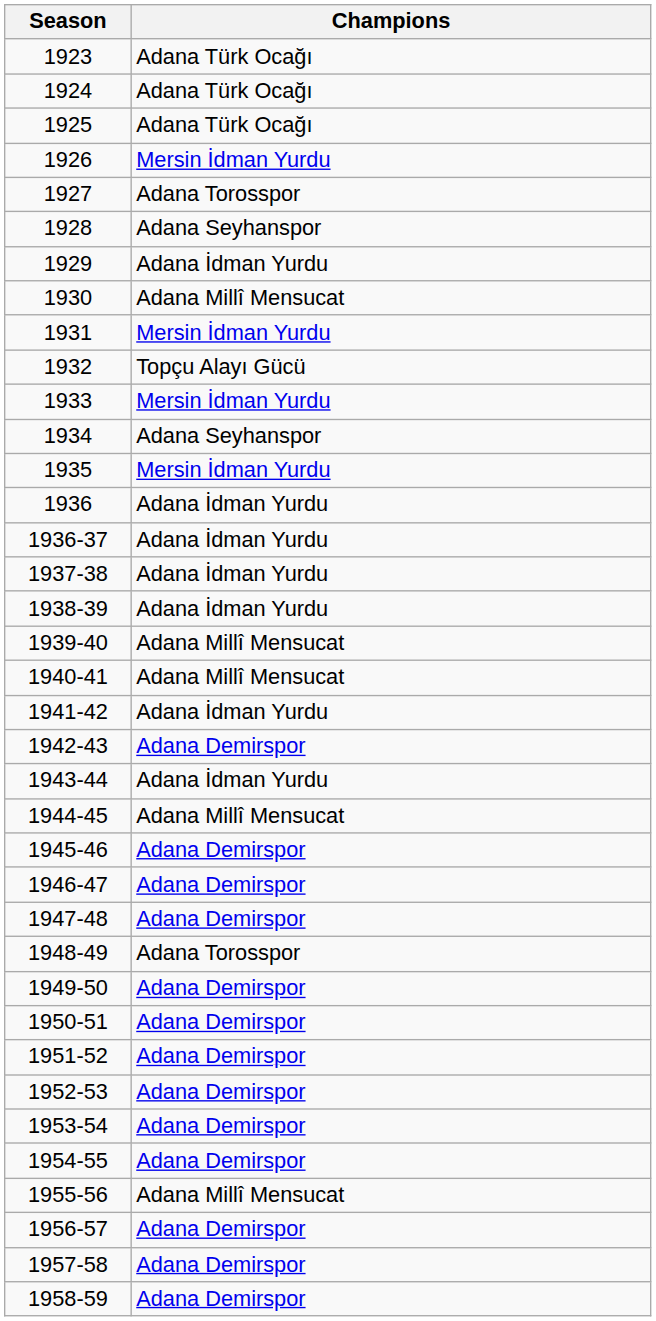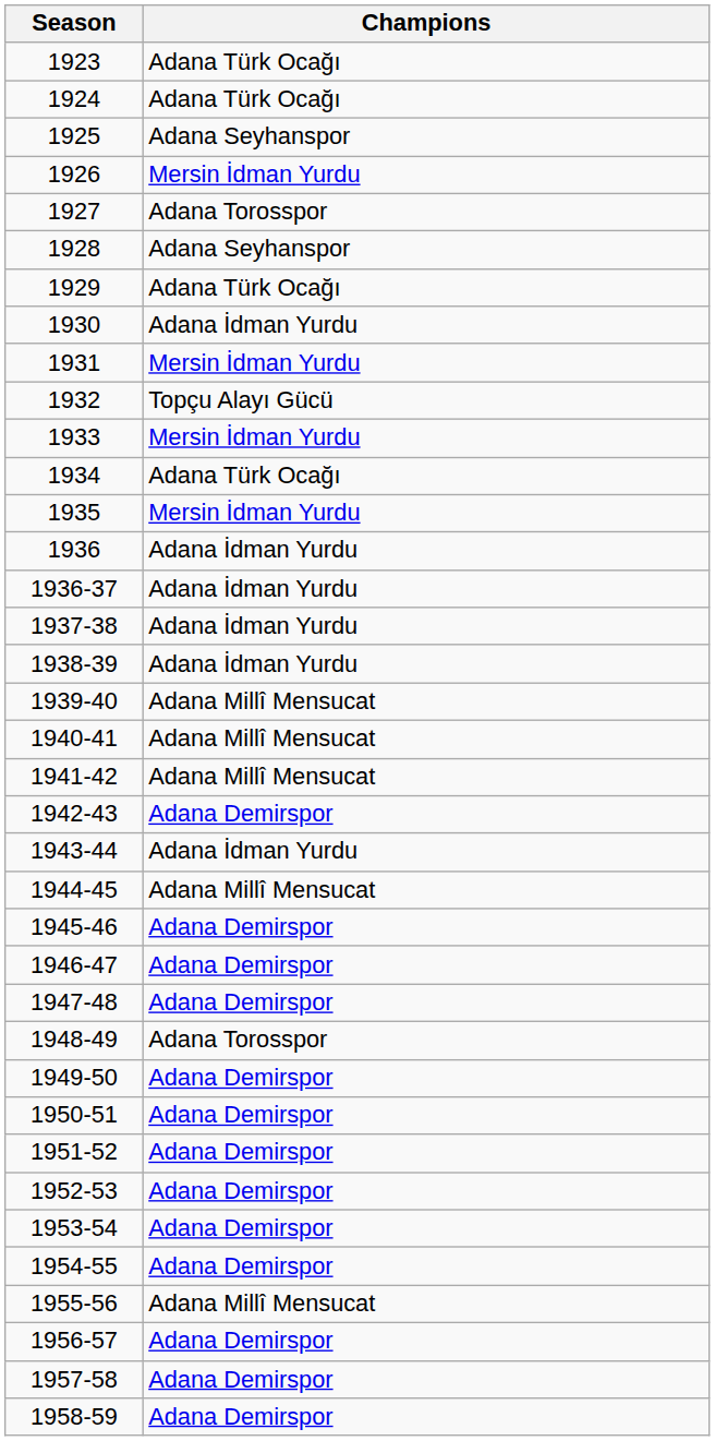1925 | Champions: Adana Türk Ocağı -> Adana Seyhanspor
1929 | Champions: Adana İdman Yurdu -> Adana Türk Ocağı
1930 | Champions: Adana Millî Mensucat -> Adana İdman Yurdu
1934 | Champions: Adana Seyhanspor -> Adana Türk Ocağı
1941-42 | Champions: Adana İdman Yurdu -> Adana Millî Mensucat
